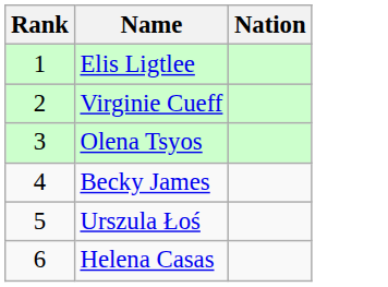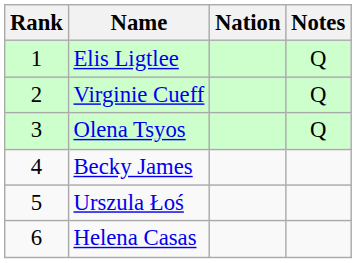+ column: Notes | Q | Q | Q
